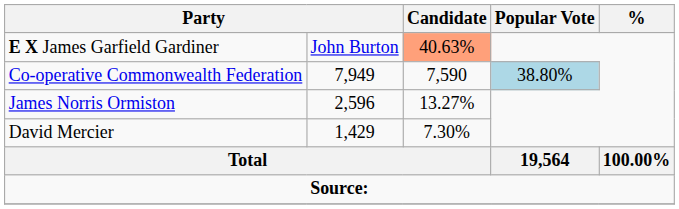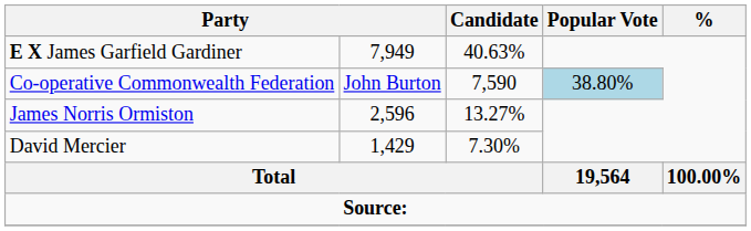E X James Garfield Gardiner | column 2: John Burton -> 7,949
E X James Garfield Gardiner | Candidate: lightsalmon background -> no background
Co-operative Commonwealth Federation | column 2: 7,949 -> John Burton
